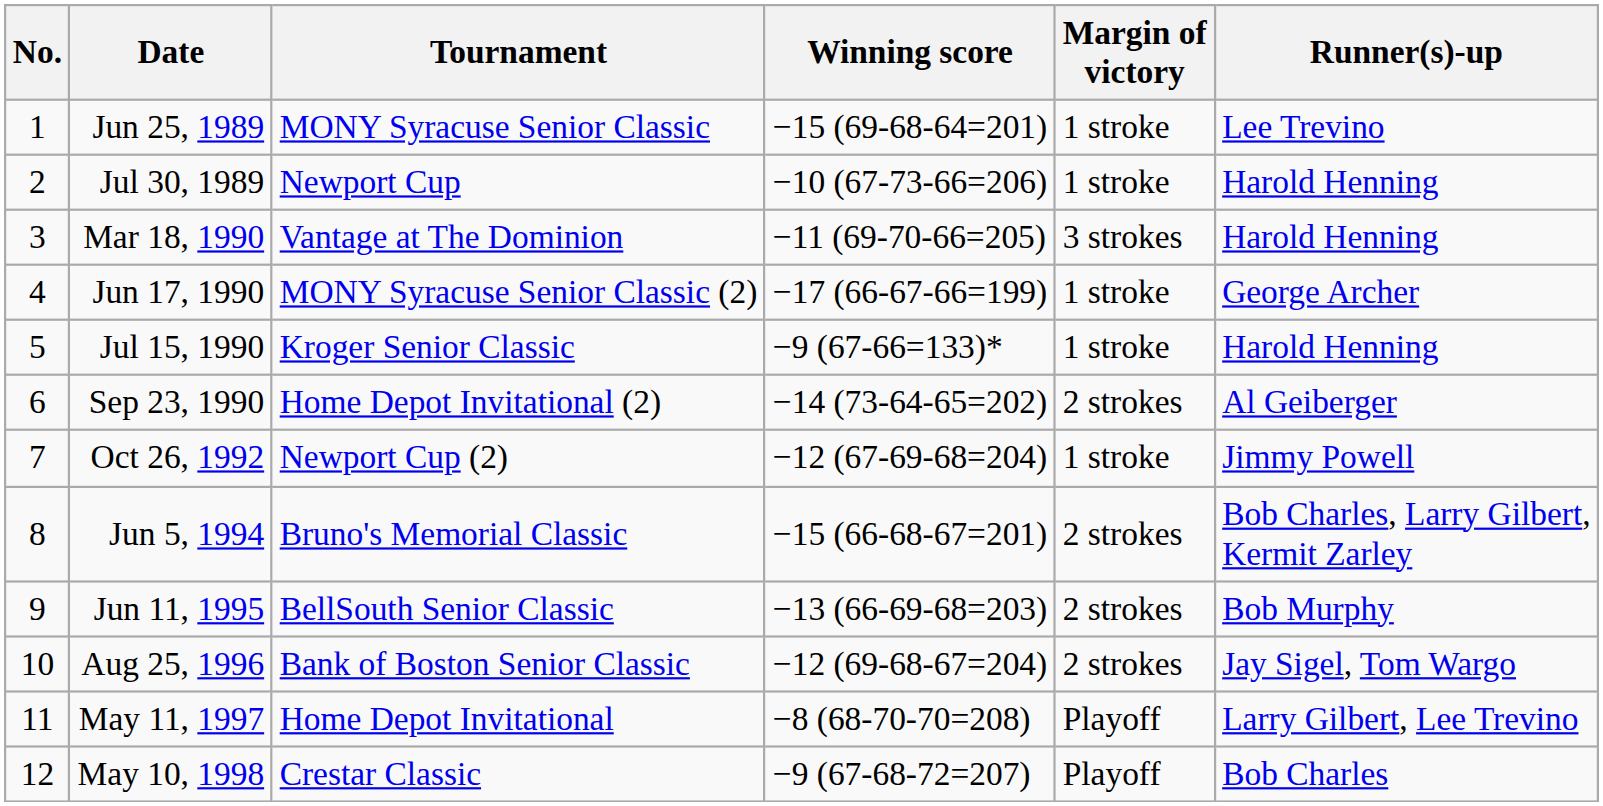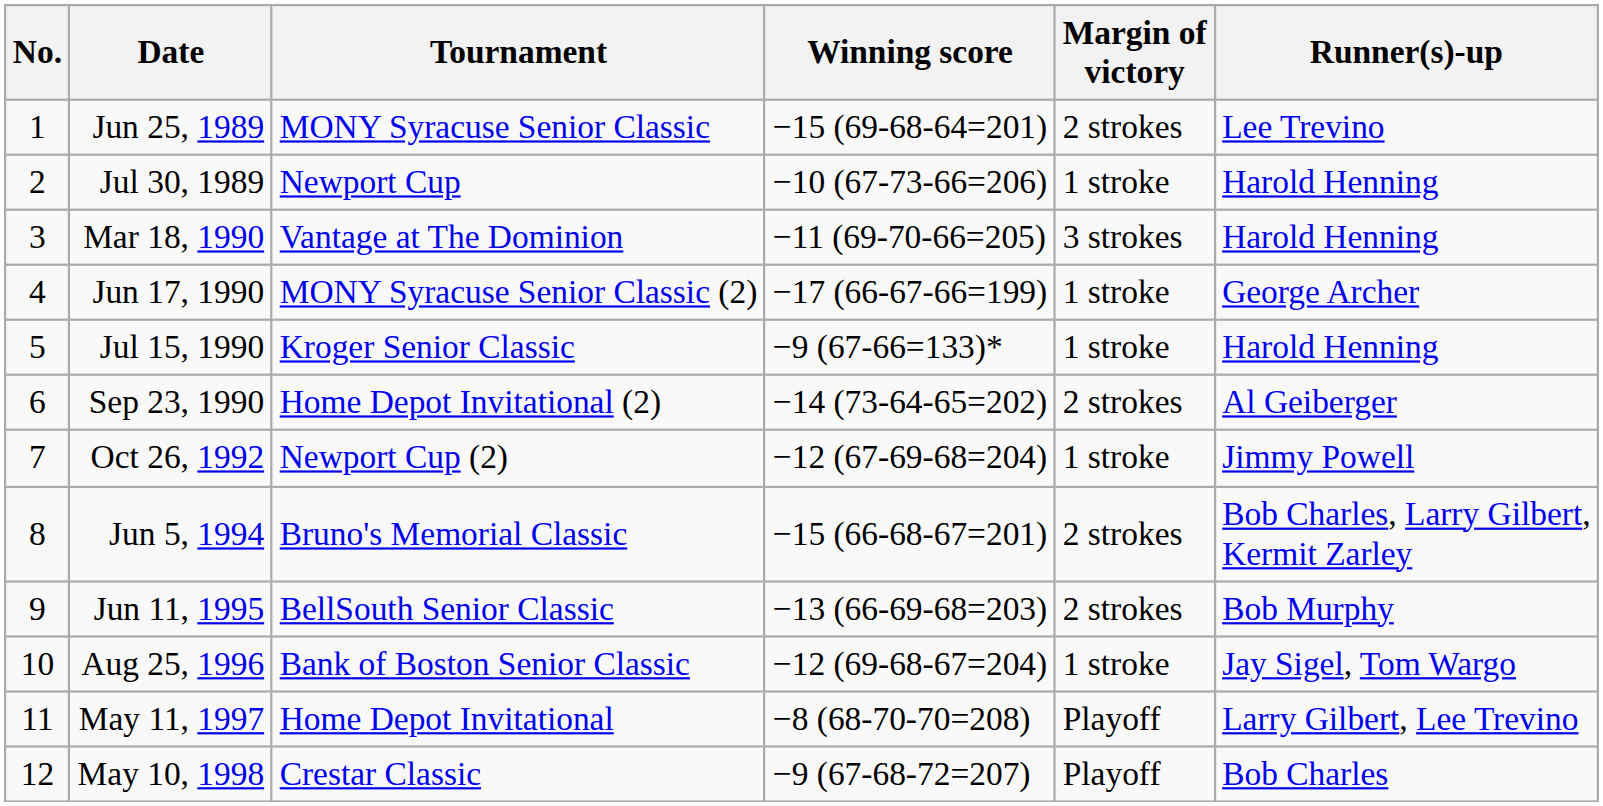Jun 25, 1989 | Margin of victory: 1 stroke -> 2 strokes
Aug 25, 1996 | Margin of victory: 2 strokes -> 1 stroke
